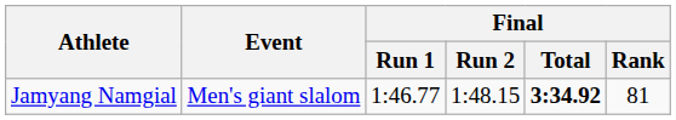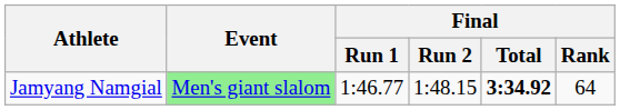Jamyang Namgial | Event: no background -> lightgreen background
Jamyang Namgial | Final / Rank: 81 -> 64
